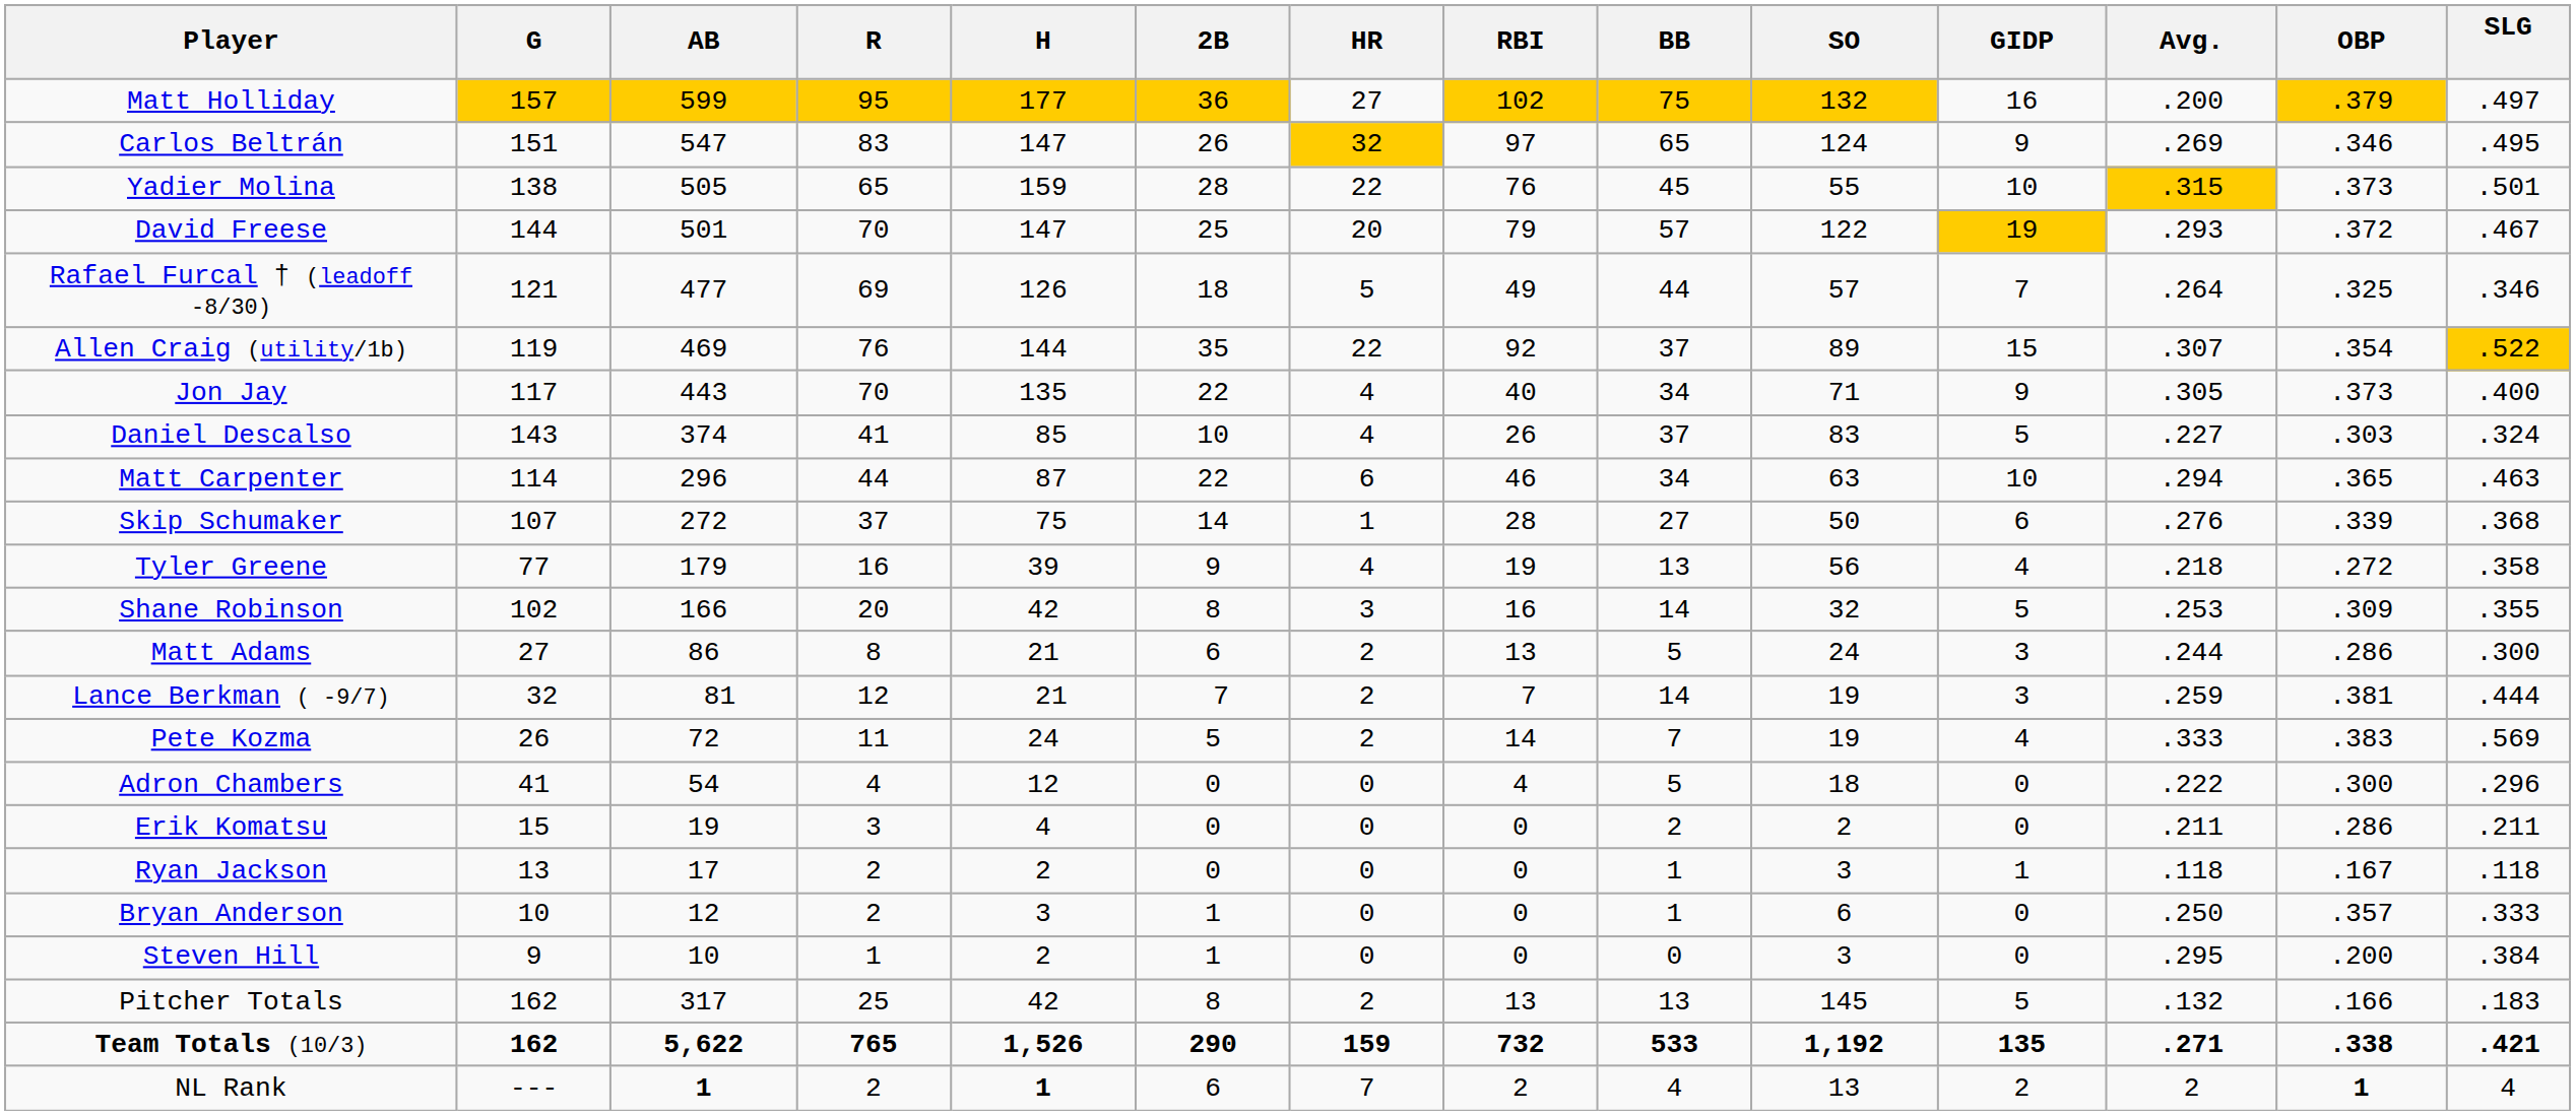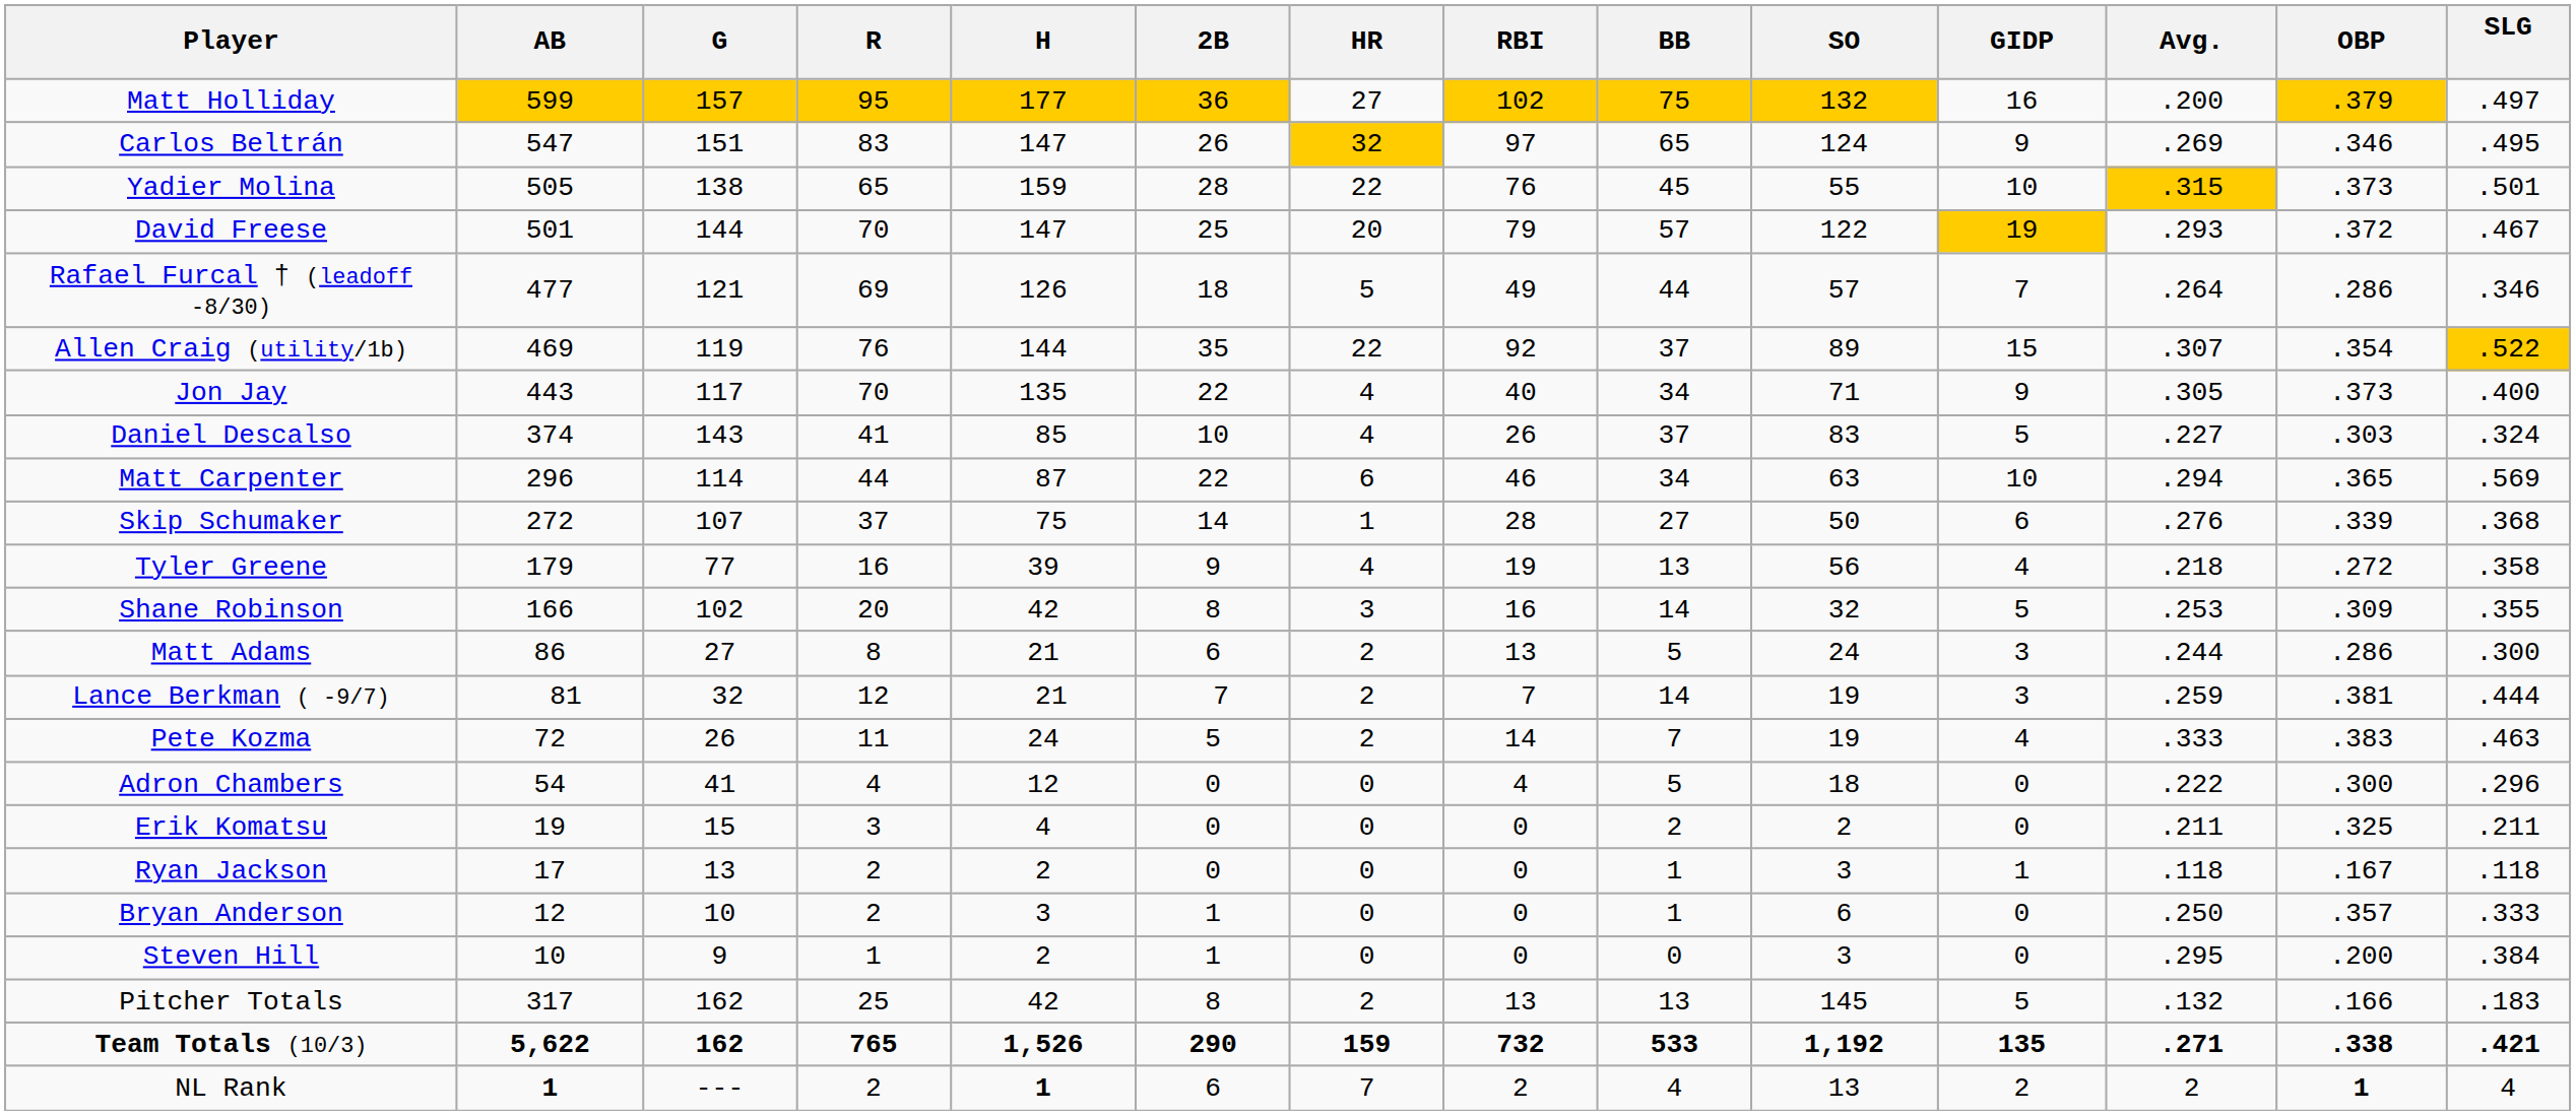columns swapped: G <-> AB
Rafael Furcal † (leadoff -8/30) | OBP: .325 -> .286
Matt Carpenter | SLG: .463 -> .569
Pete Kozma | SLG: .569 -> .463
Erik Komatsu | OBP: .286 -> .325
